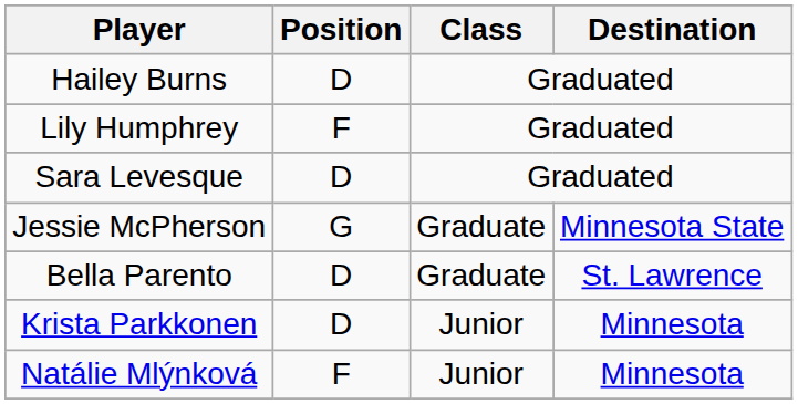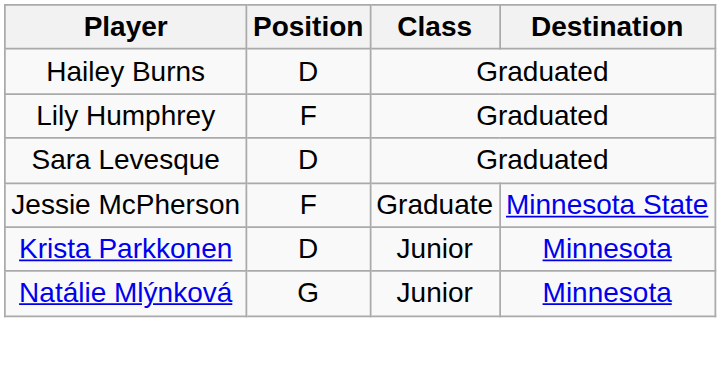Jessie McPherson | Position: G -> F
- row: Bella Parento | D | Graduate | St. Lawrence
Natálie Mlýnková | Position: F -> G
